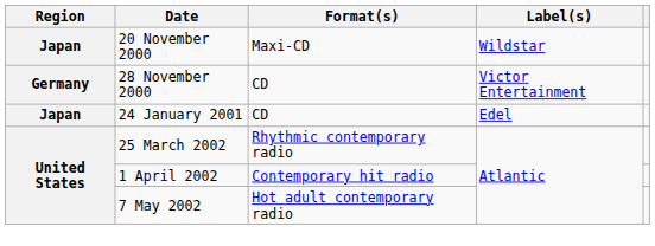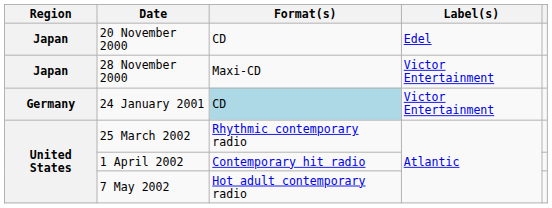20 November 2000 | Format(s): Maxi-CD -> CD
20 November 2000 | Label(s): Wildstar -> Edel
28 November 2000 | Region: Germany -> Japan
28 November 2000 | Format(s): CD -> Maxi-CD
24 January 2001 | Region: Japan -> Germany
24 January 2001 | Format(s): no background -> lightblue background
24 January 2001 | Label(s): Edel -> Victor Entertainment
